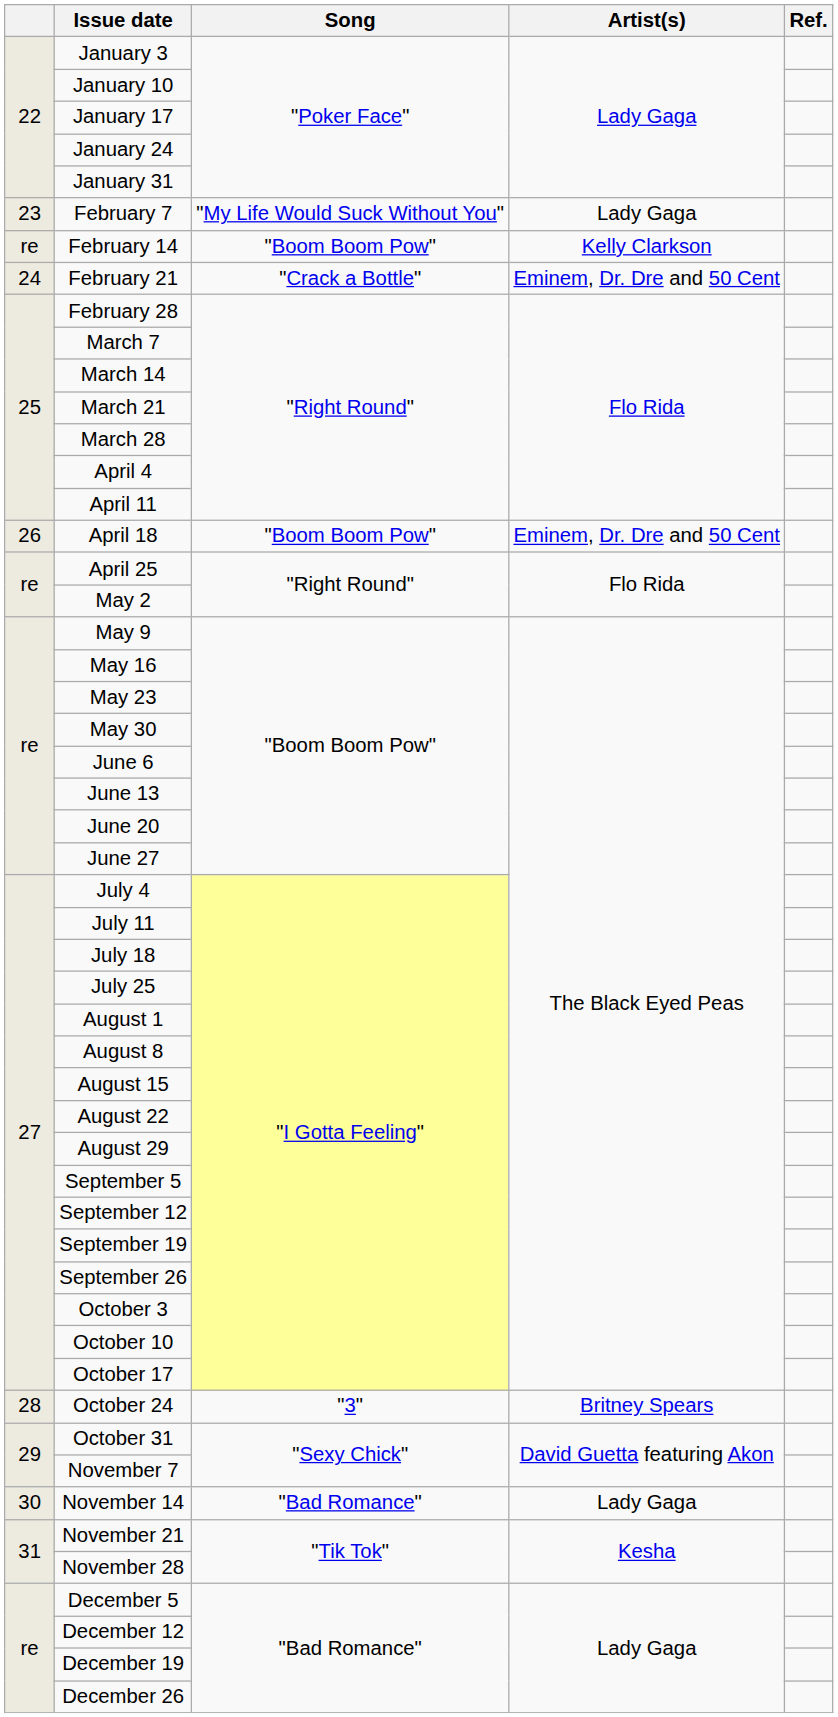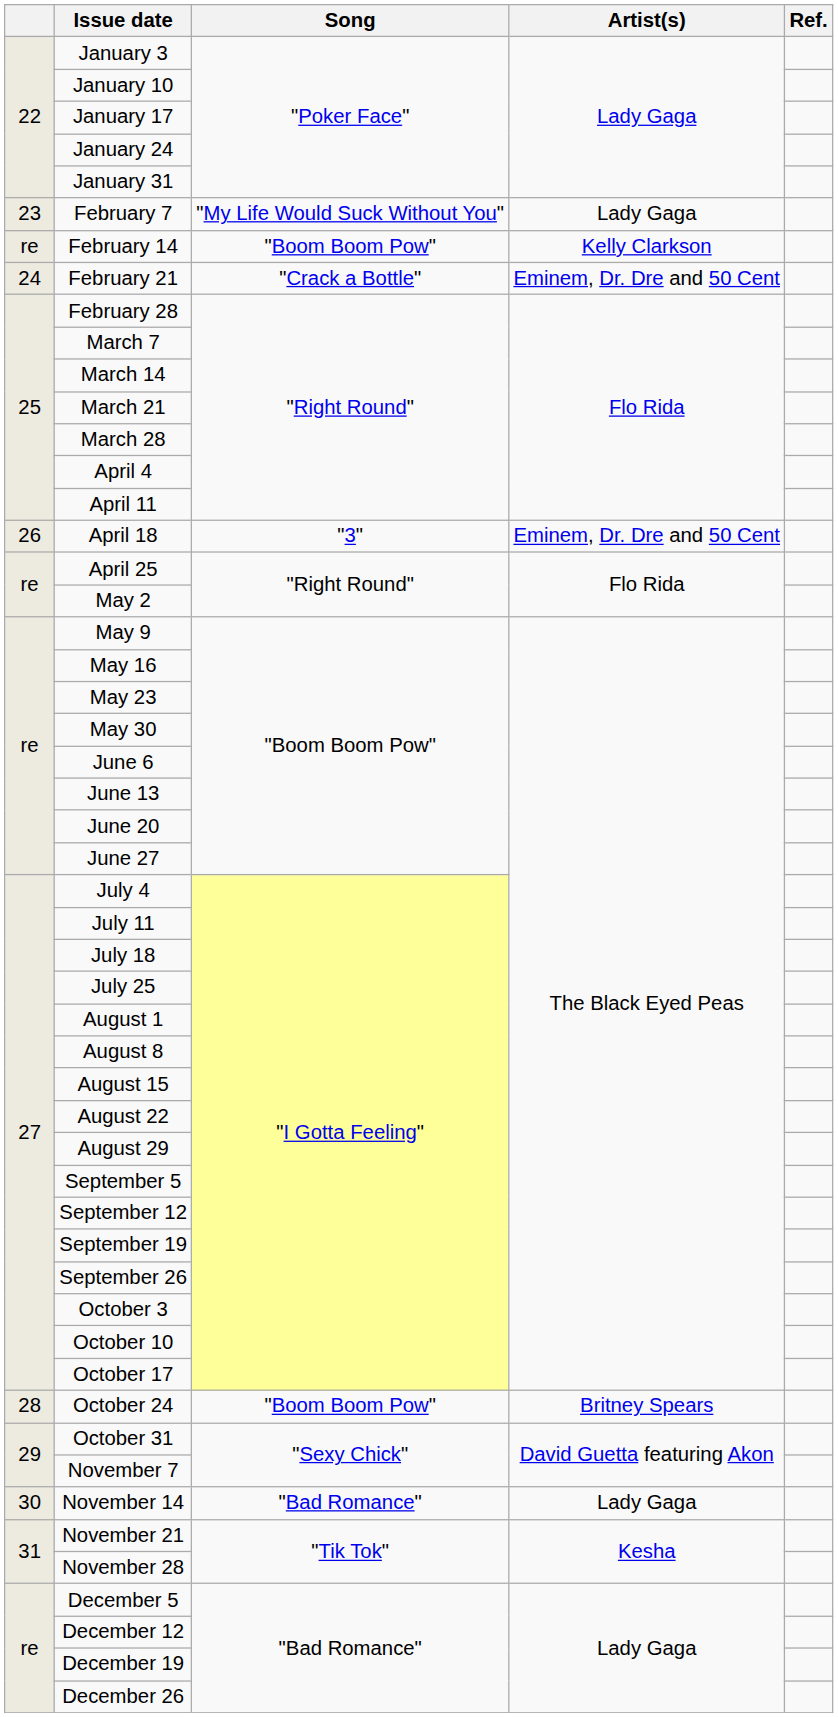April 18 | Song: "Boom Boom Pow" -> "3"
October 24 | Song: "3" -> "Boom Boom Pow"
